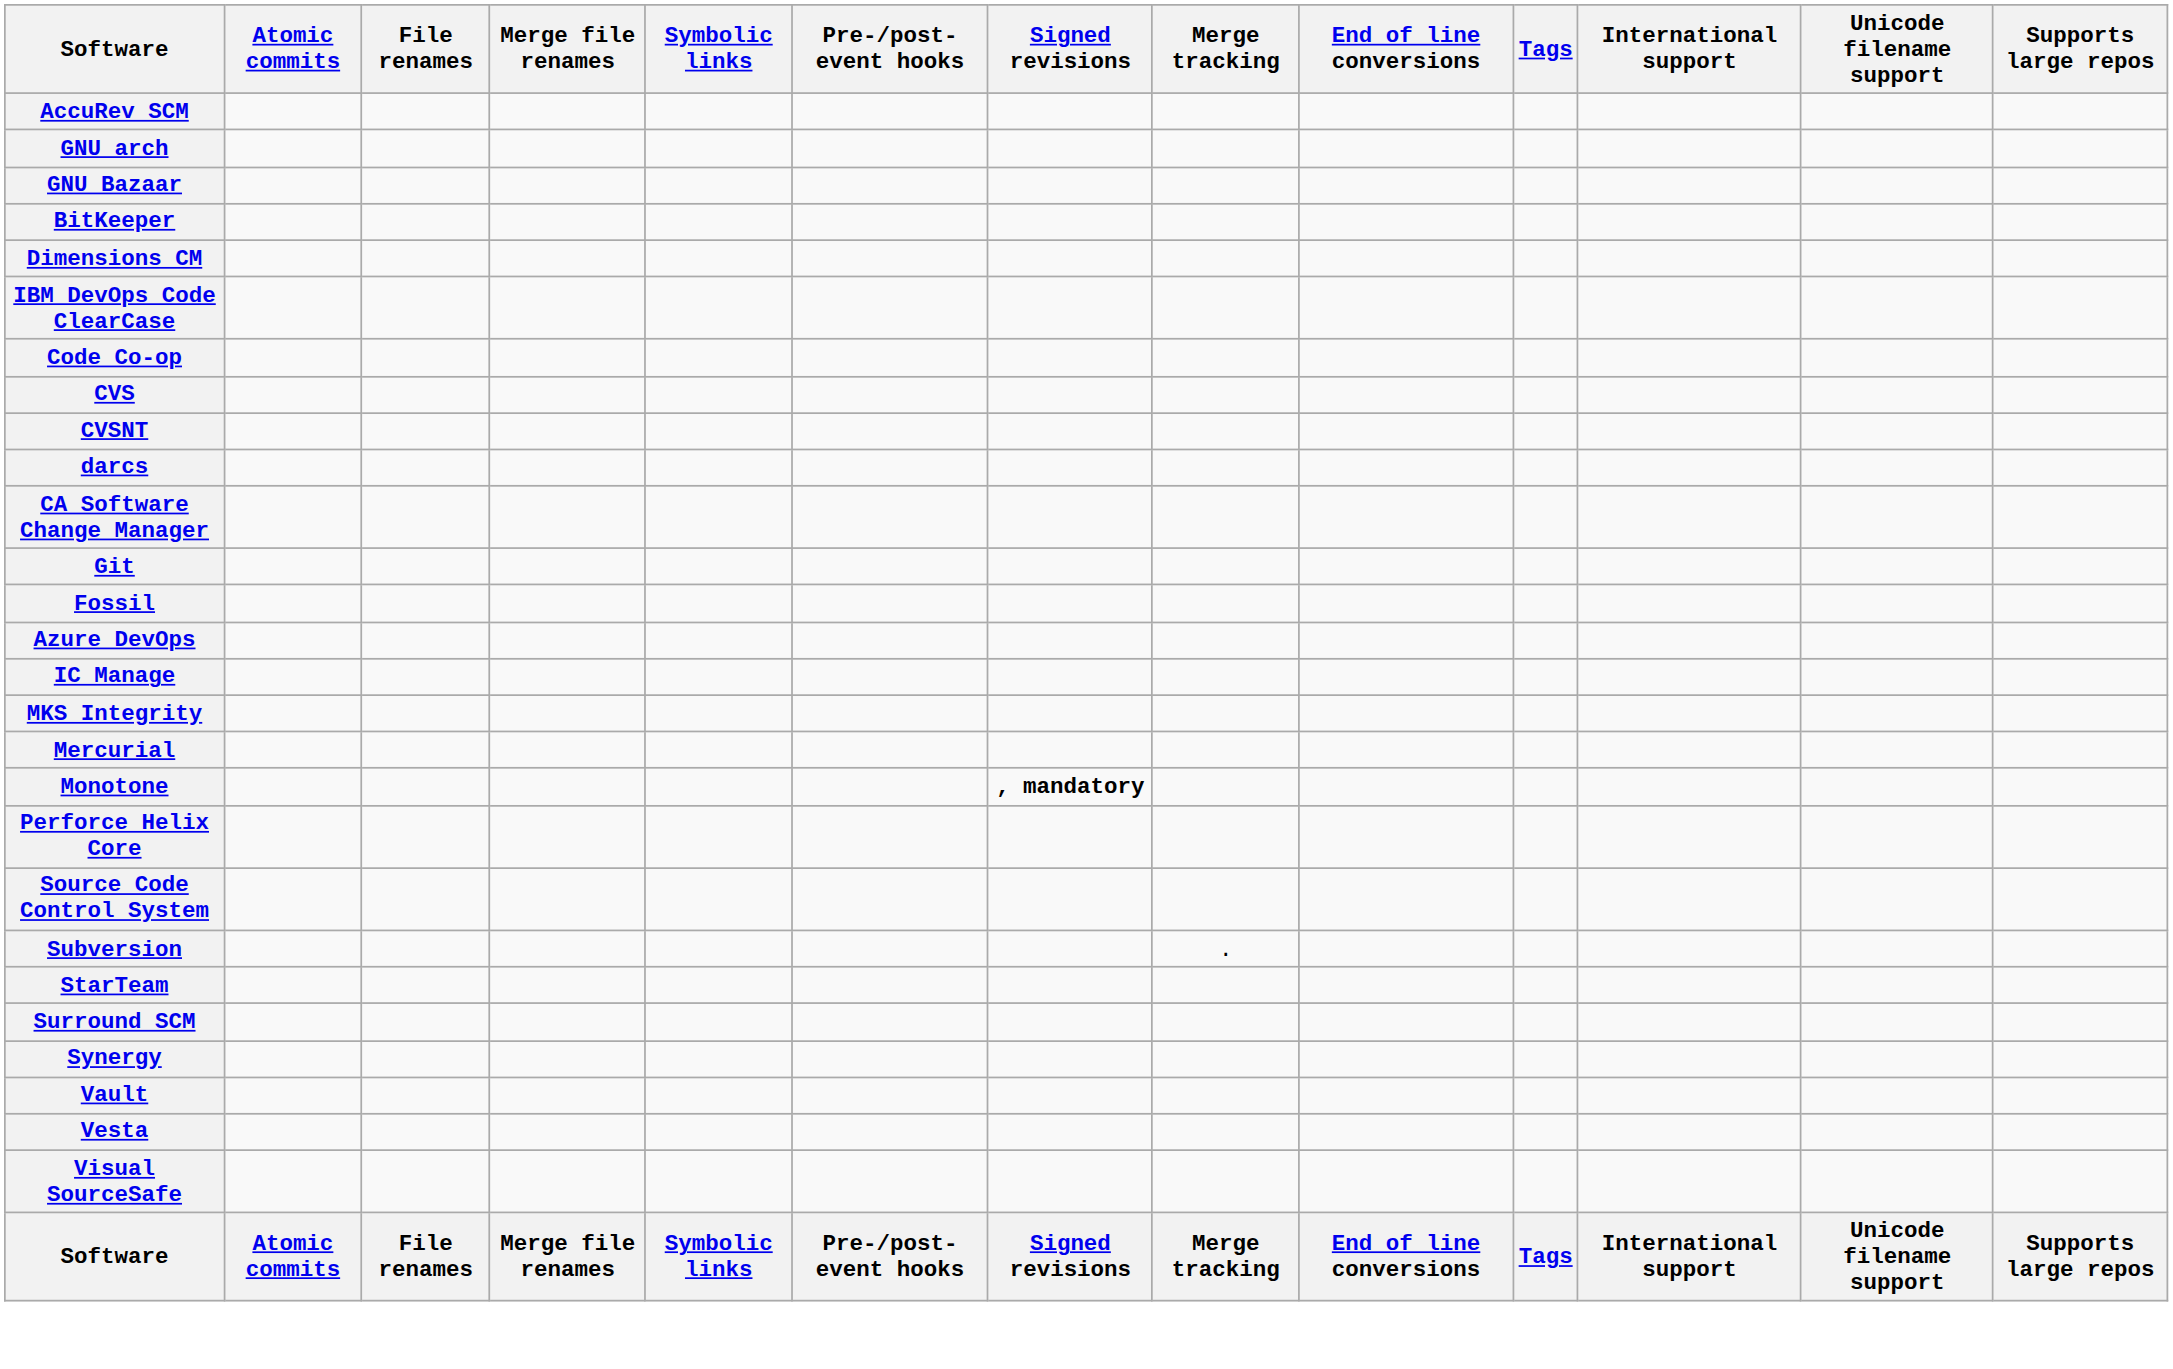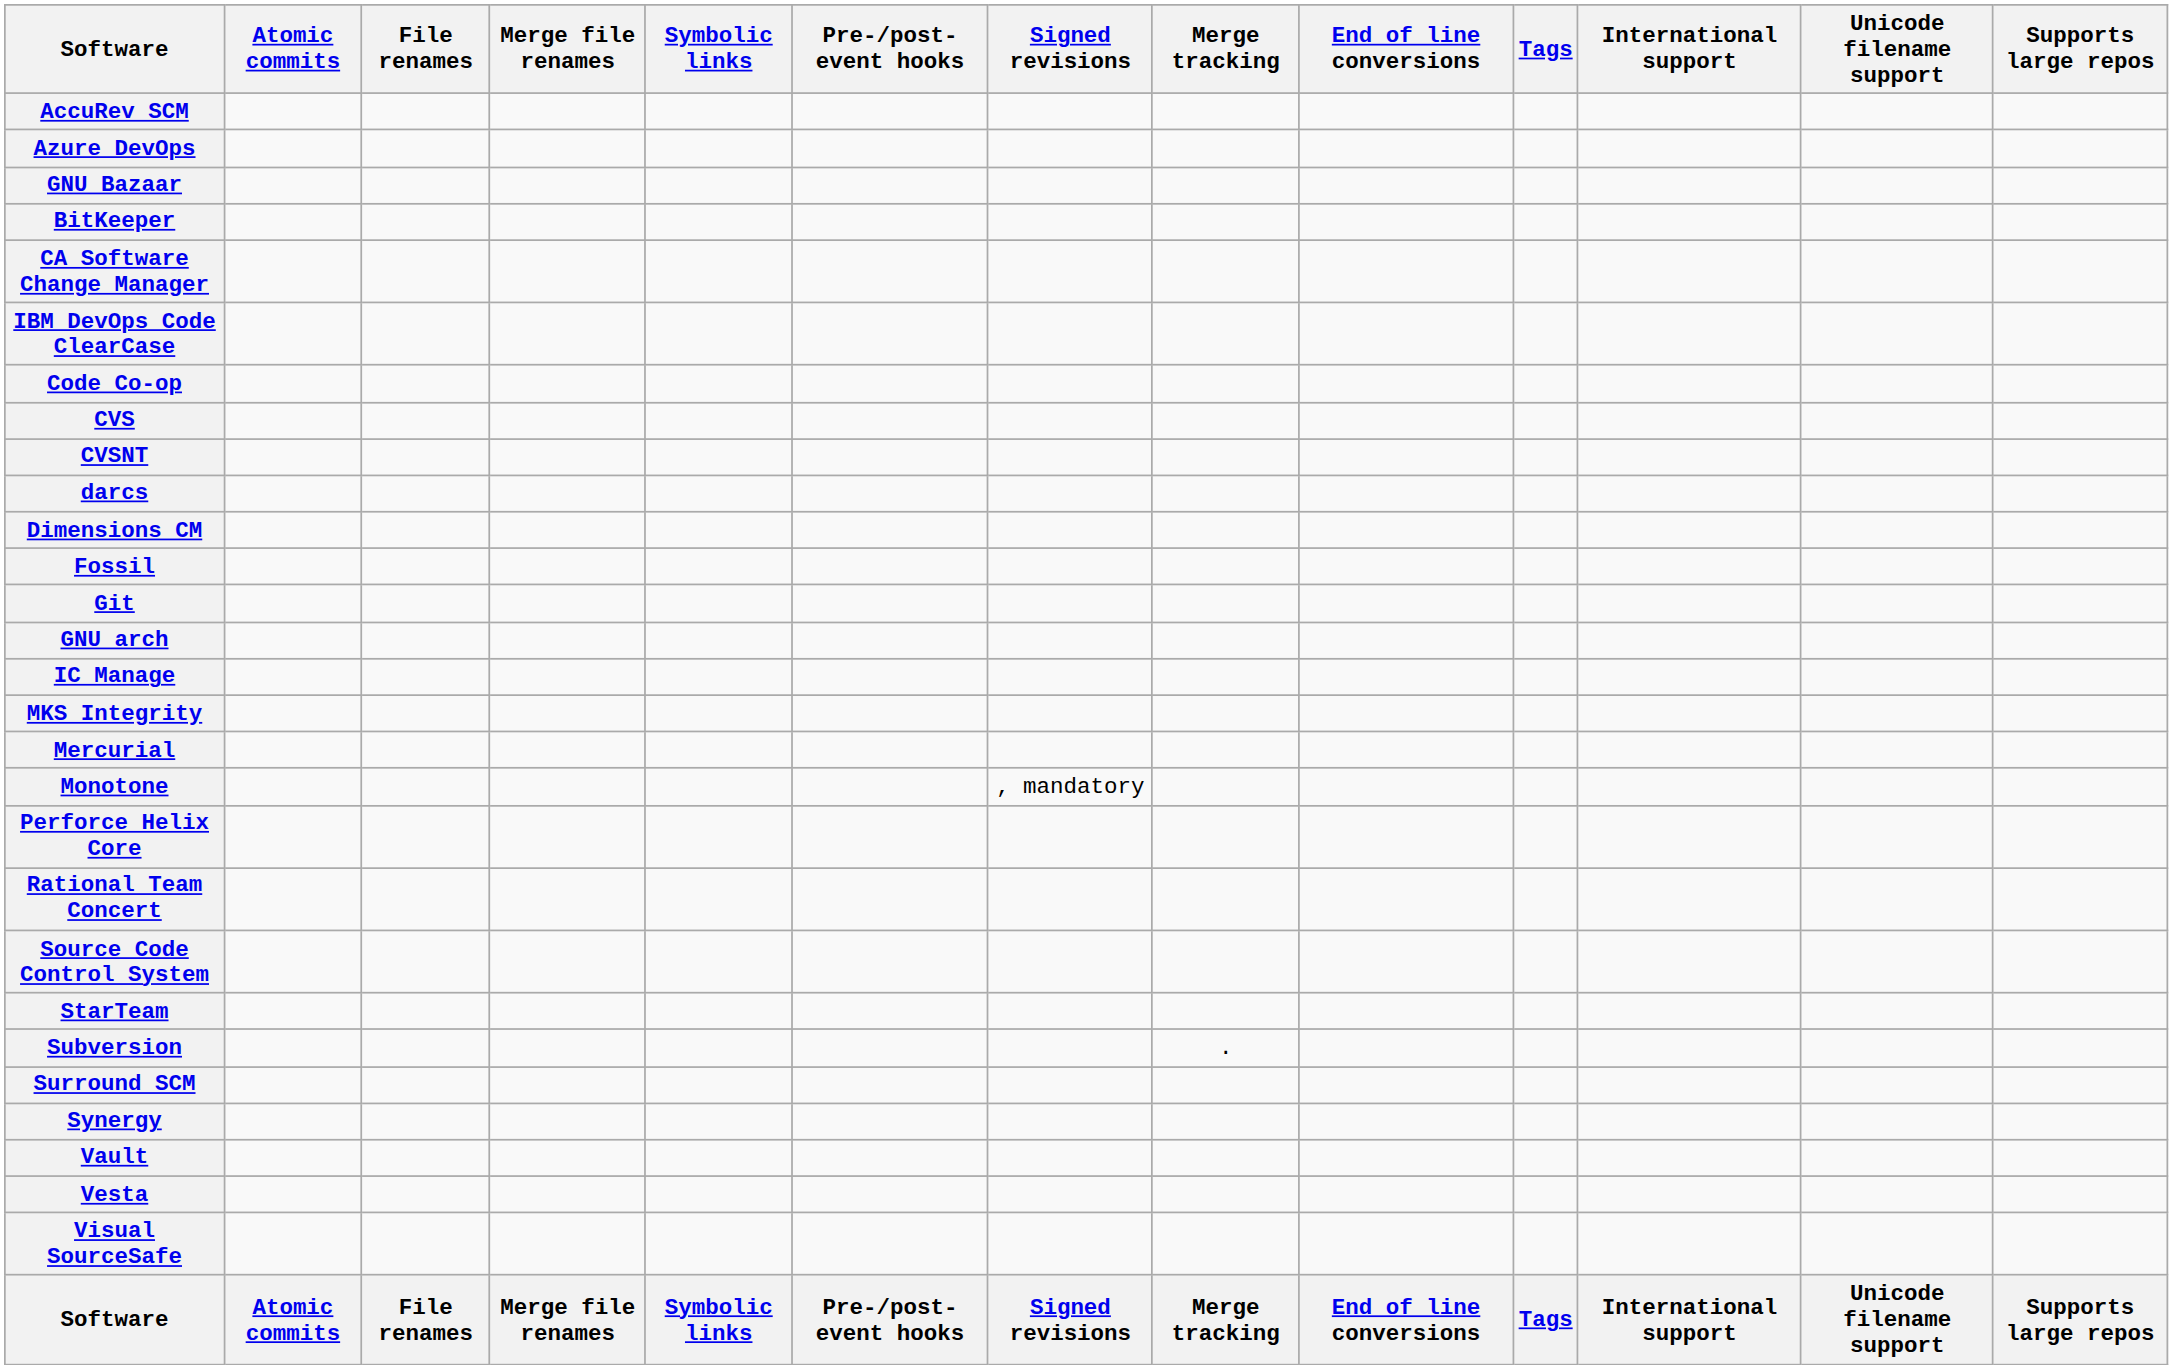rows swapped: Azure DevOps <-> GNU arch
rows swapped: CA Software Change Manager <-> Dimensions CM
rows swapped: Fossil <-> Git
Monotone | Signed revisions: bold -> normal
+ row: Rational Team Concert
rows swapped: StarTeam <-> Subversion
